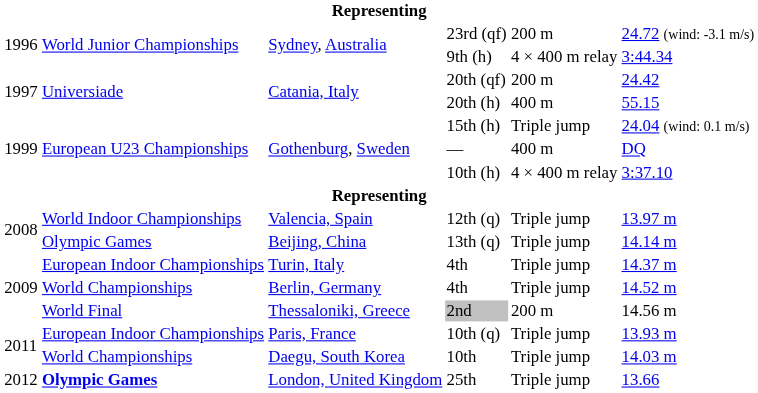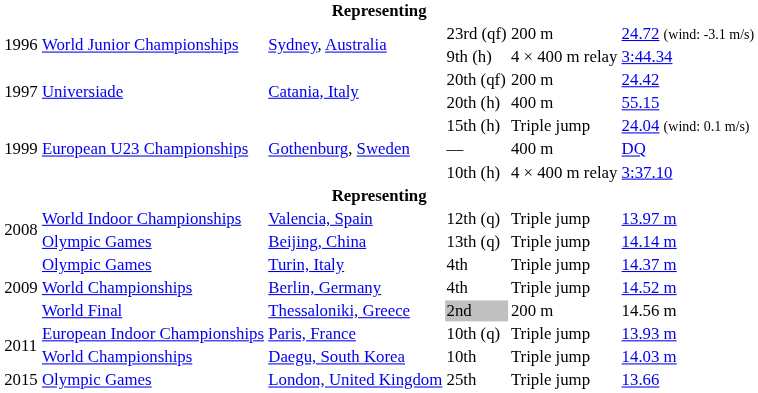Turin, Italy / 4th | column 2: European Indoor Championships -> Olympic Games
25th | column 1: 2012 -> 2015
25th | column 2: bold -> normal
